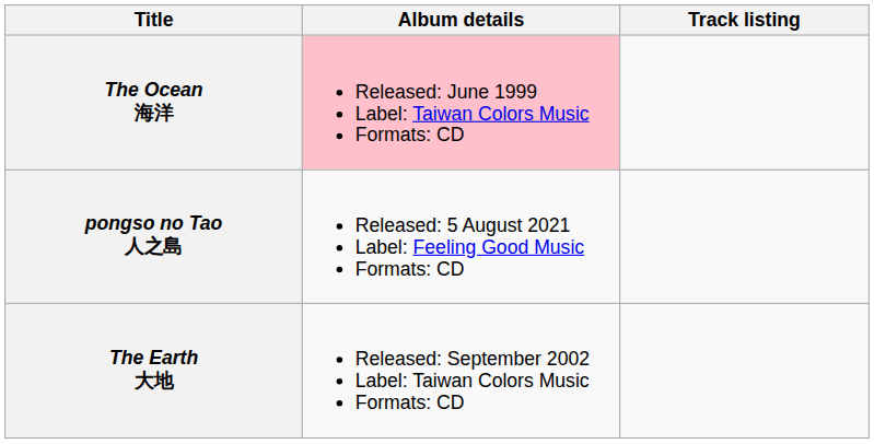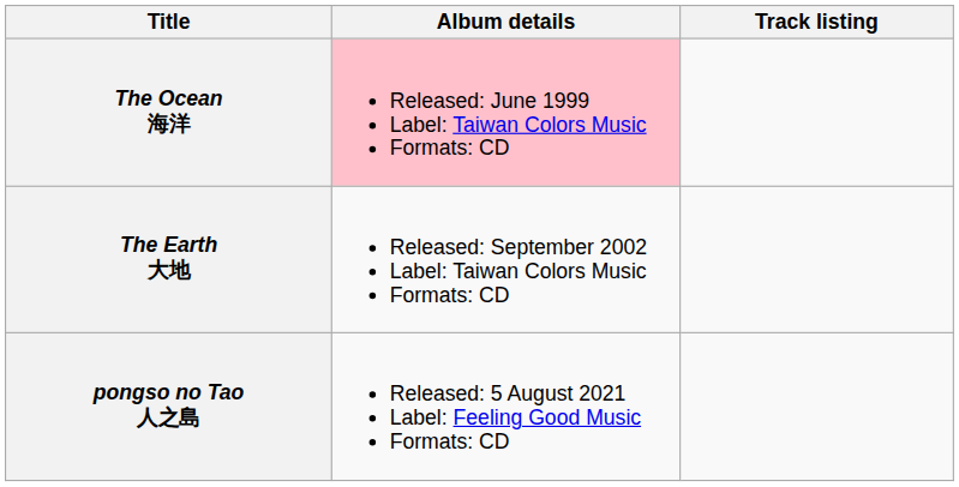rows swapped: The Earth 大地 <-> pongso no Tao 人之島
